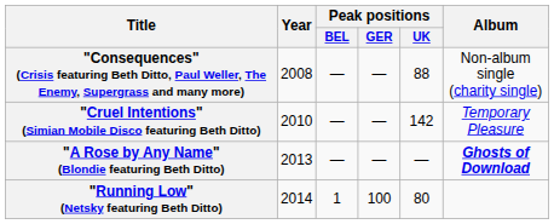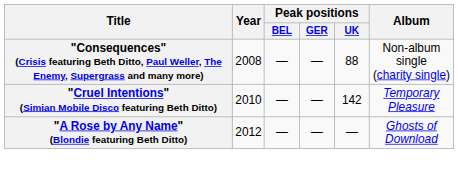"A Rose by Any Name" (Blondie featuring Beth Ditto) | Year: 2013 -> 2012
"A Rose by Any Name" (Blondie featuring Beth Ditto) | Album: bold -> normal
- row: "Running Low" (Netsky featuring Beth Ditto) | 2014 | 1 | 100 | 80
